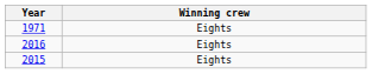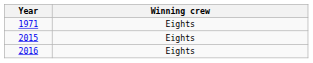rows swapped: 2015 <-> 2016
